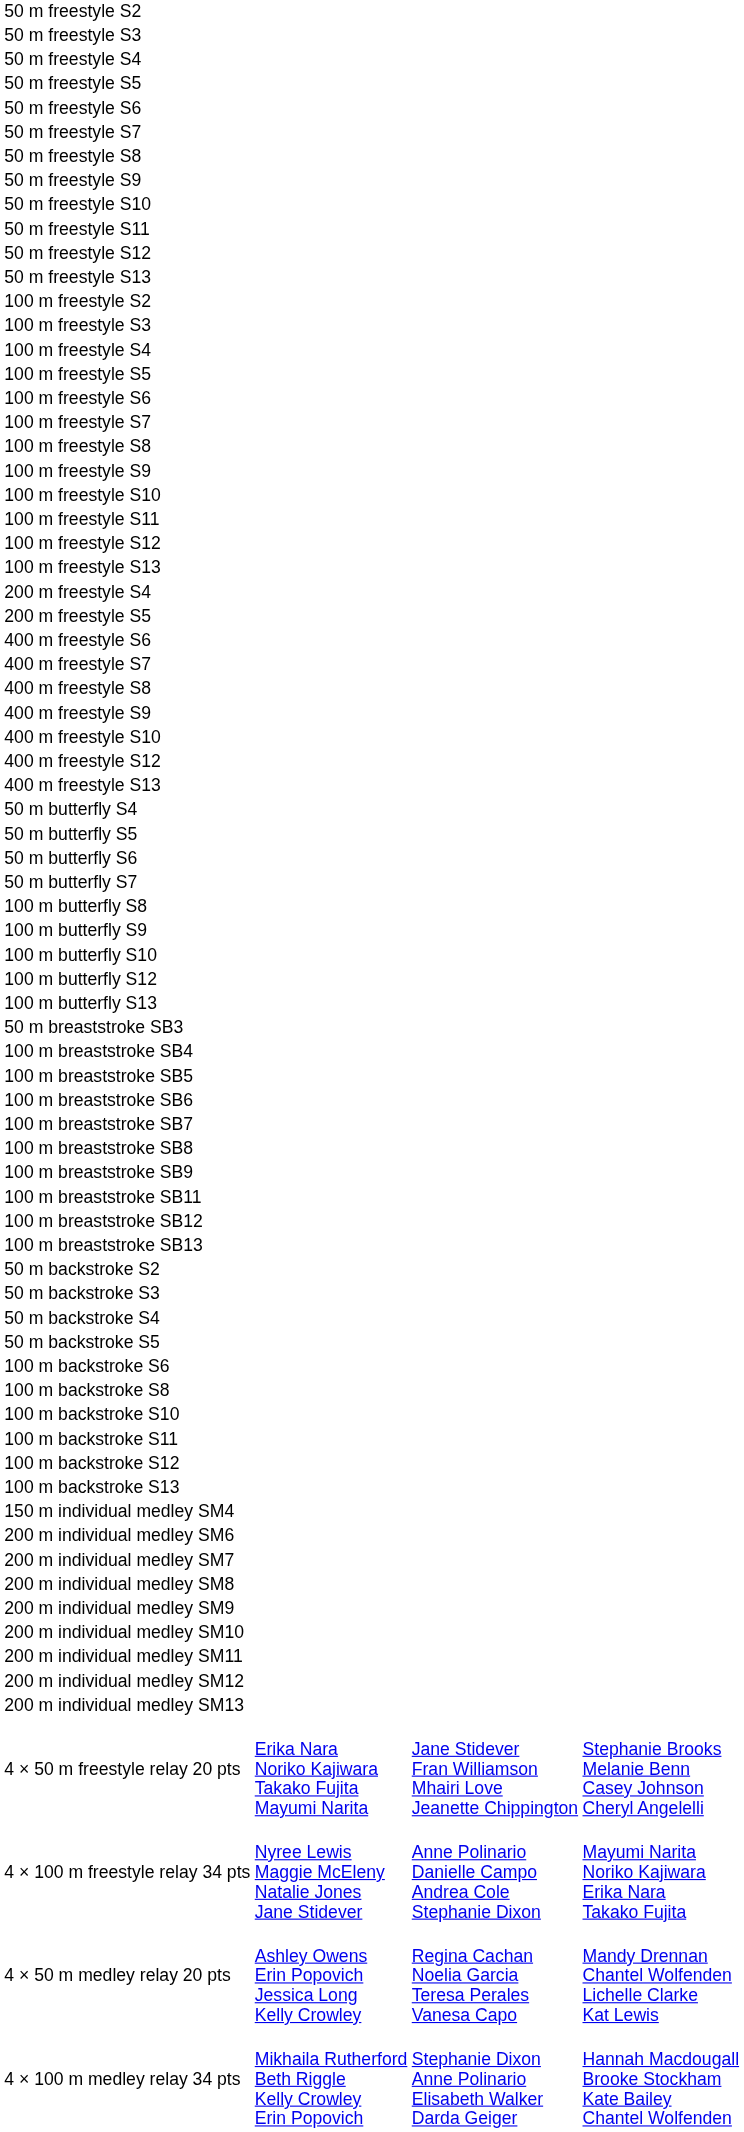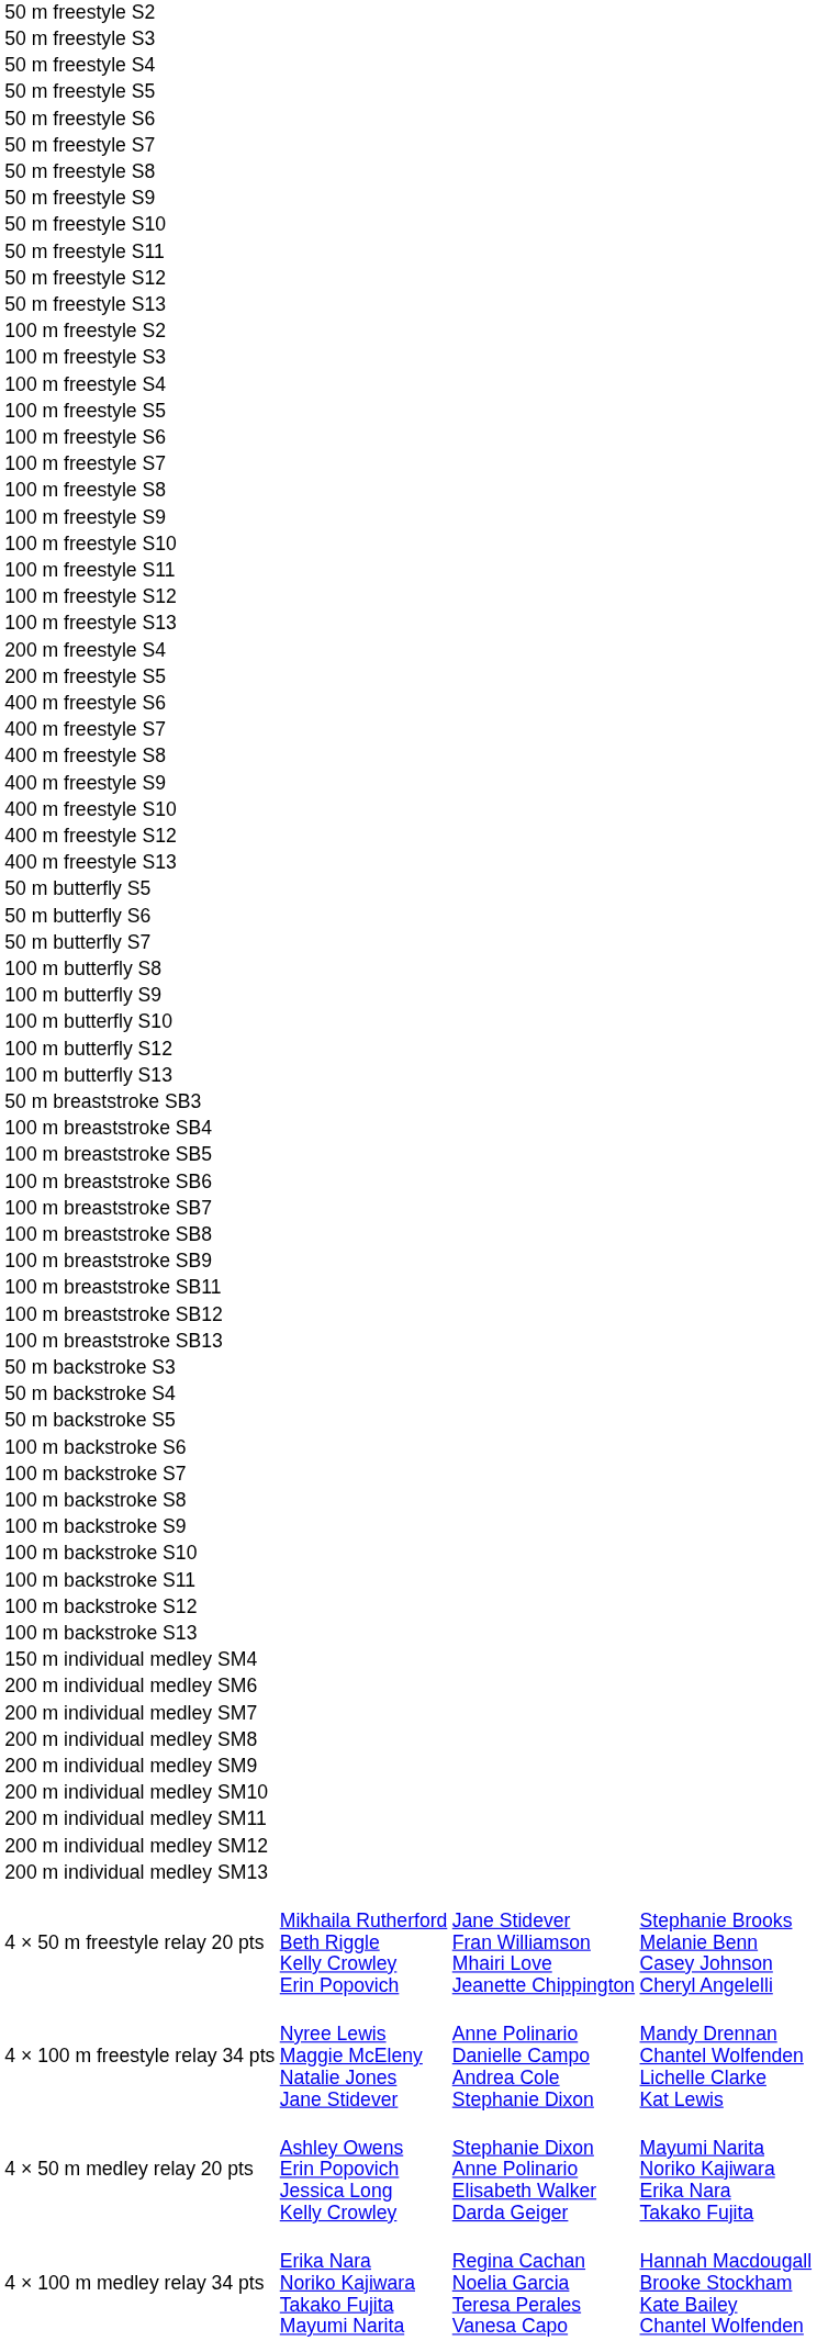- row: 50 m butterfly S4
- row: 50 m backstroke S2
+ row: 100 m backstroke S7
+ row: 100 m backstroke S9
4 × 50 m freestyle relay 20 pts | column 2: Erika Nara Noriko Kajiwara Takako Fujita Mayumi Narita -> Mikhaila Rutherford Beth Riggle Kelly Crowley Erin Popovich
4 × 100 m freestyle relay 34 pts | column 4: Mayumi Narita Noriko Kajiwara Erika Nara Takako Fujita -> Mandy Drennan Chantel Wolfenden Lichelle Clarke Kat Lewis
4 × 50 m medley relay 20 pts | column 3: Regina Cachan Noelia Garcia Teresa Perales Vanesa Capo -> Stephanie Dixon Anne Polinario Elisabeth Walker Darda Geiger
4 × 50 m medley relay 20 pts | column 4: Mandy Drennan Chantel Wolfenden Lichelle Clarke Kat Lewis -> Mayumi Narita Noriko Kajiwara Erika Nara Takako Fujita
4 × 100 m medley relay 34 pts | column 2: Mikhaila Rutherford Beth Riggle Kelly Crowley Erin Popovich -> Erika Nara Noriko Kajiwara Takako Fujita Mayumi Narita
4 × 100 m medley relay 34 pts | column 3: Stephanie Dixon Anne Polinario Elisabeth Walker Darda Geiger -> Regina Cachan Noelia Garcia Teresa Perales Vanesa Capo
